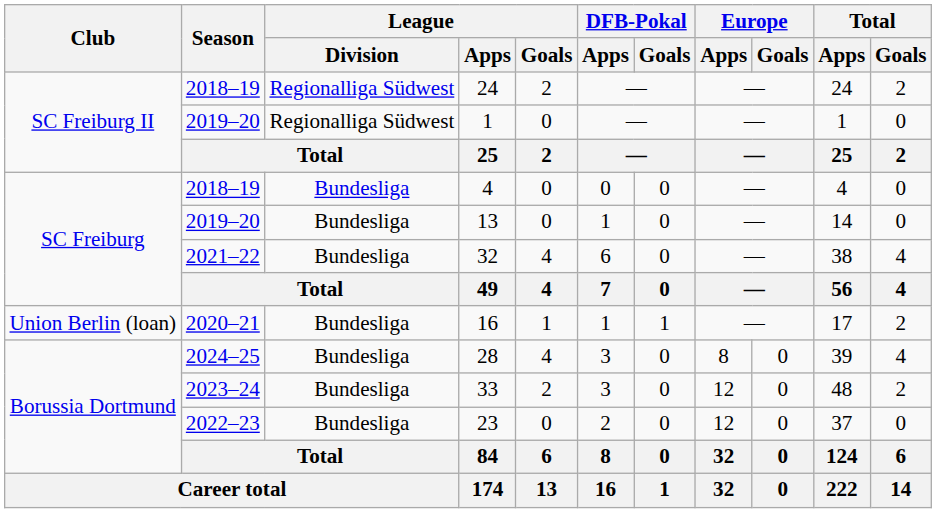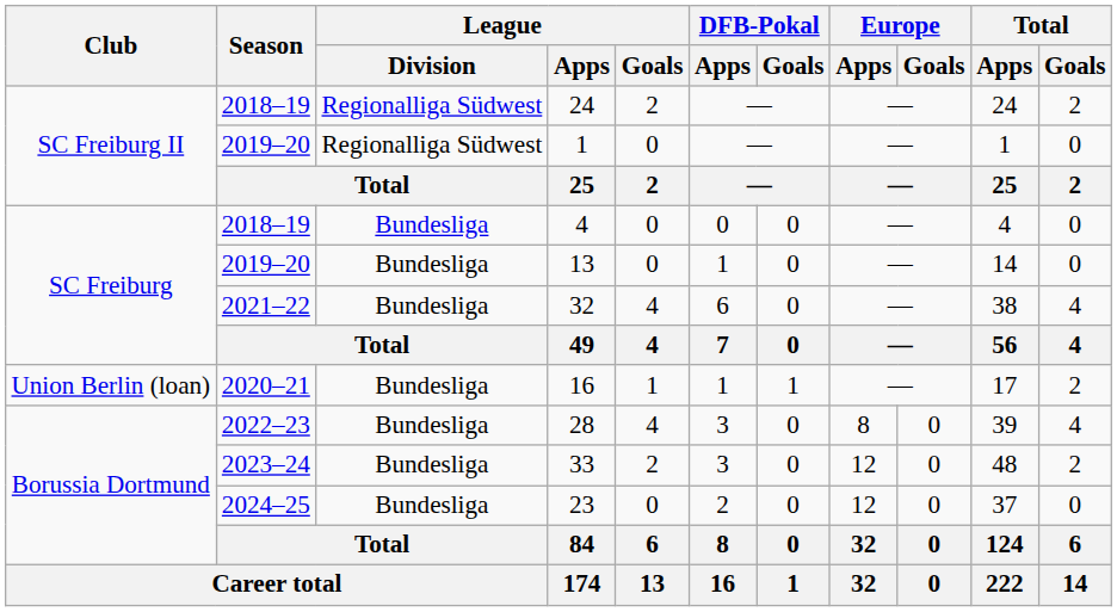28 | Season: 2024–25 -> 2022–23
23 | Season: 2022–23 -> 2024–25
